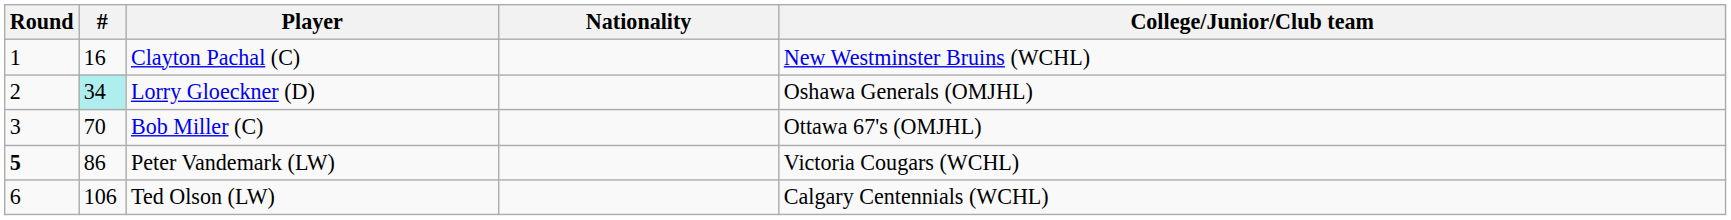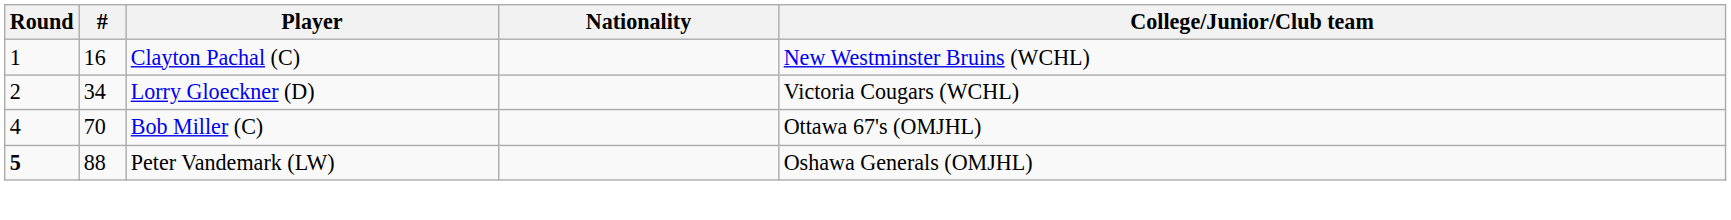Lorry Gloeckner (D) | #: paleturquoise background -> no background
Lorry Gloeckner (D) | College/Junior/Club team: Oshawa Generals (OMJHL) -> Victoria Cougars (WCHL)
Bob Miller (C) | Round: 3 -> 4
Peter Vandemark (LW) | #: 86 -> 88
Peter Vandemark (LW) | College/Junior/Club team: Victoria Cougars (WCHL) -> Oshawa Generals (OMJHL)
- row: 6 | 106 | Ted Olson (LW) | Calgary Centennials (WCHL)
